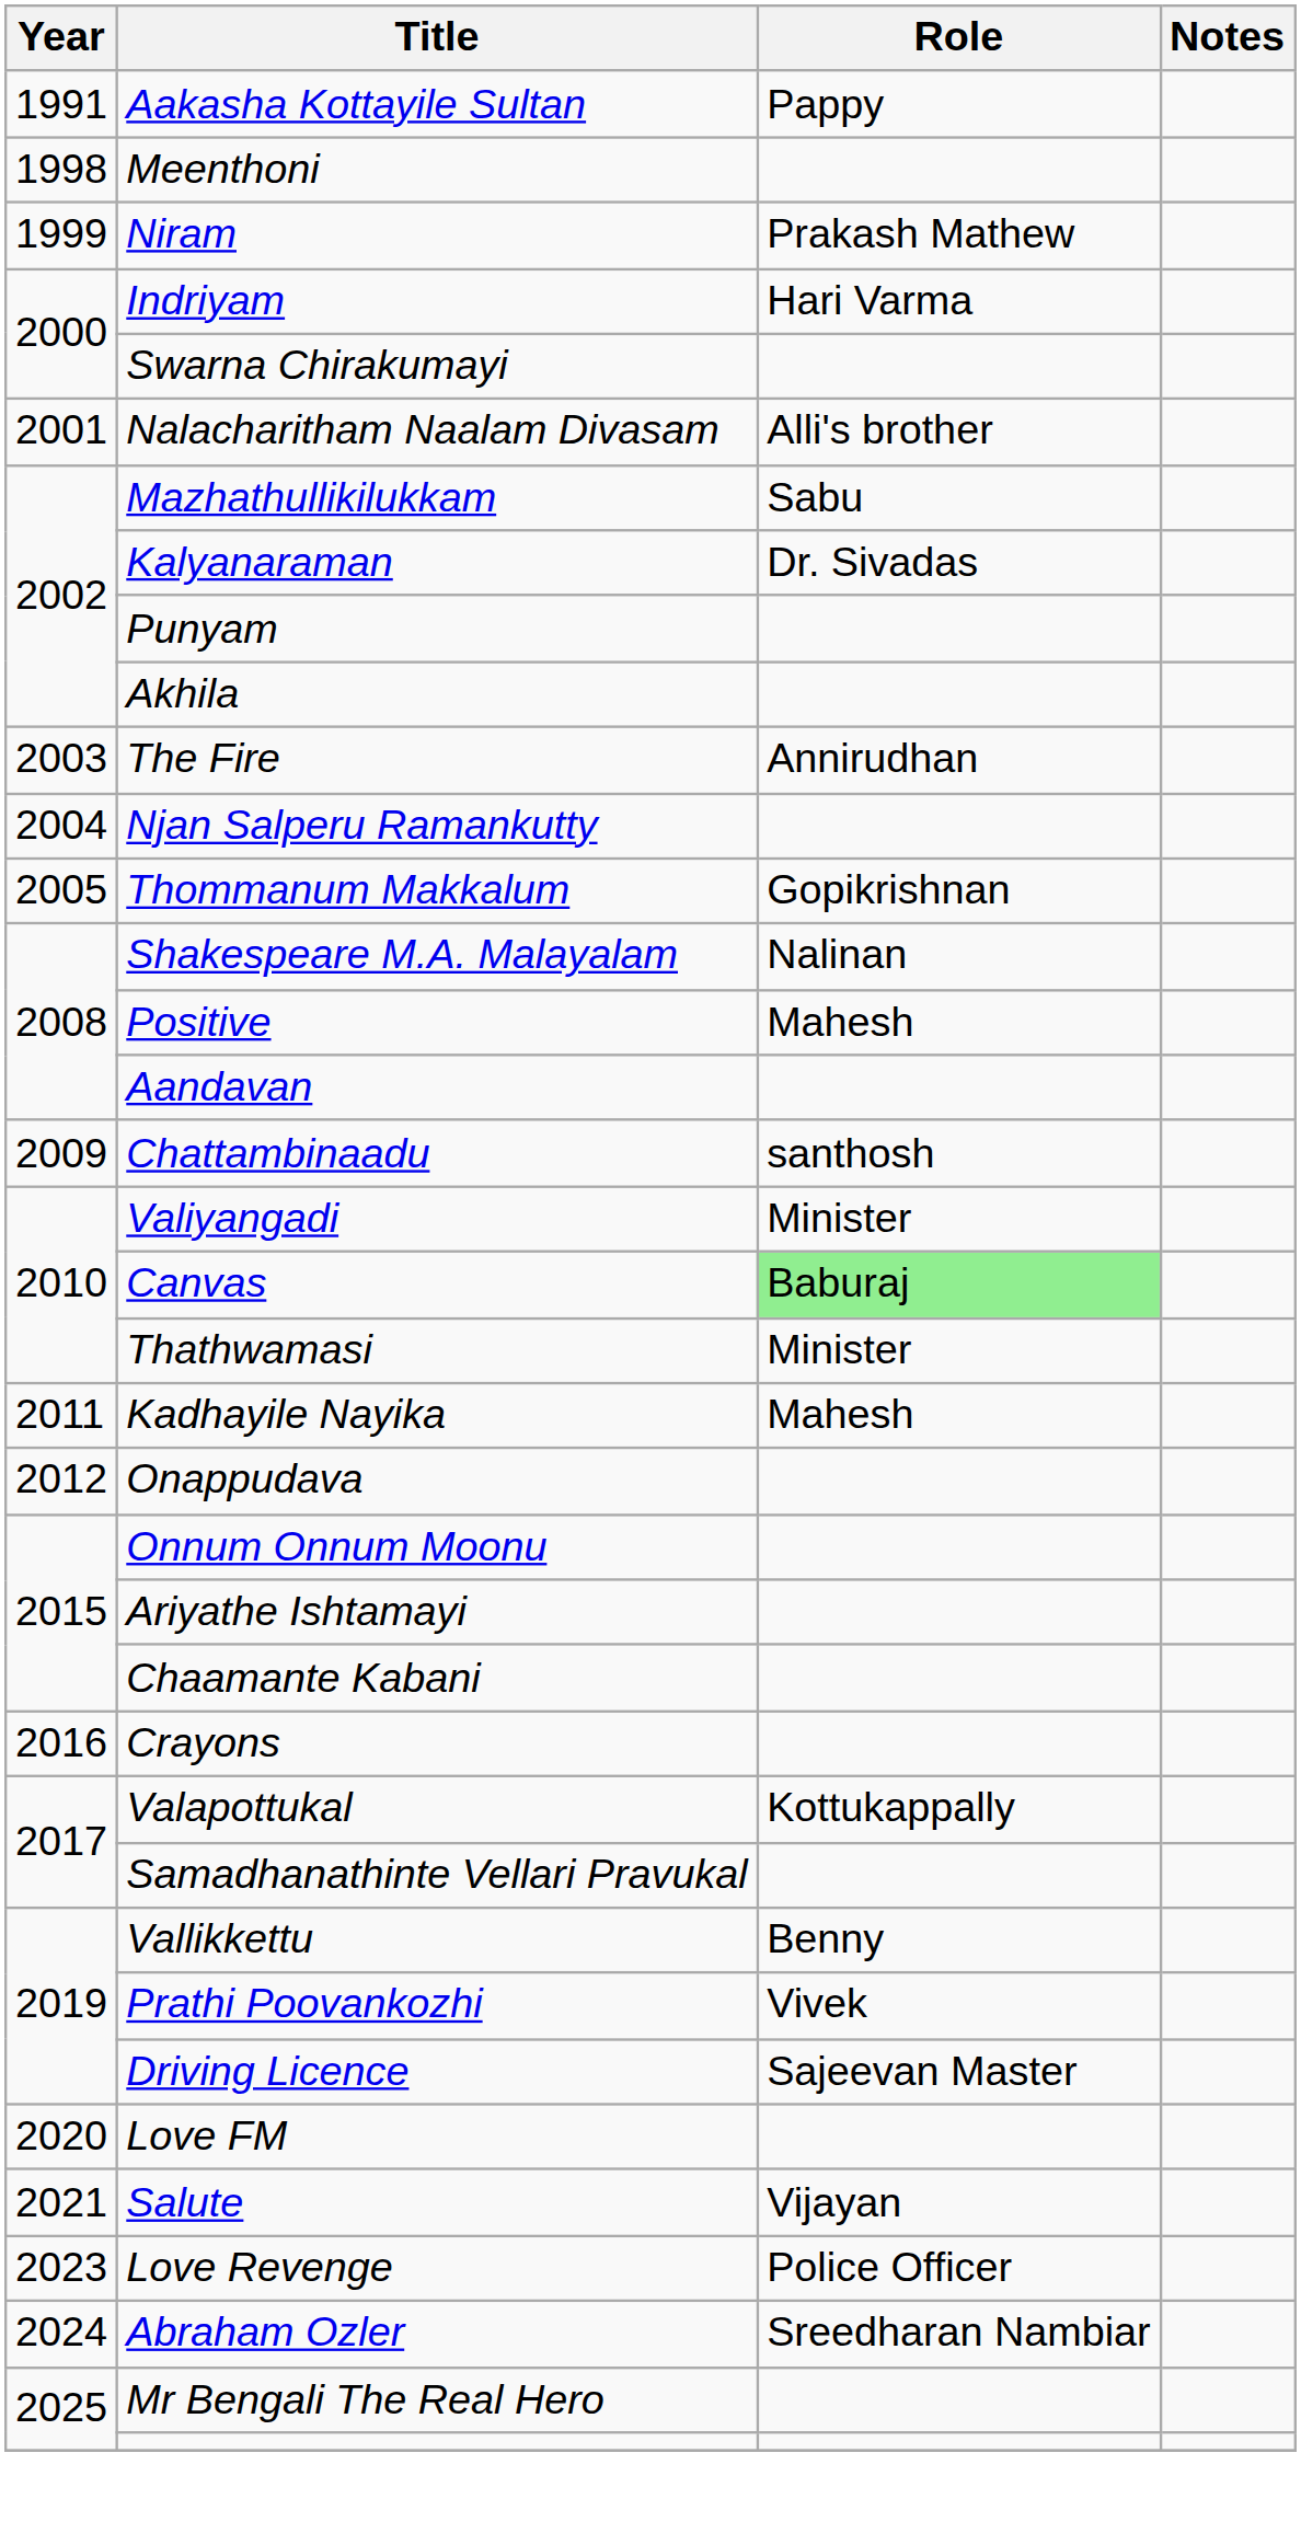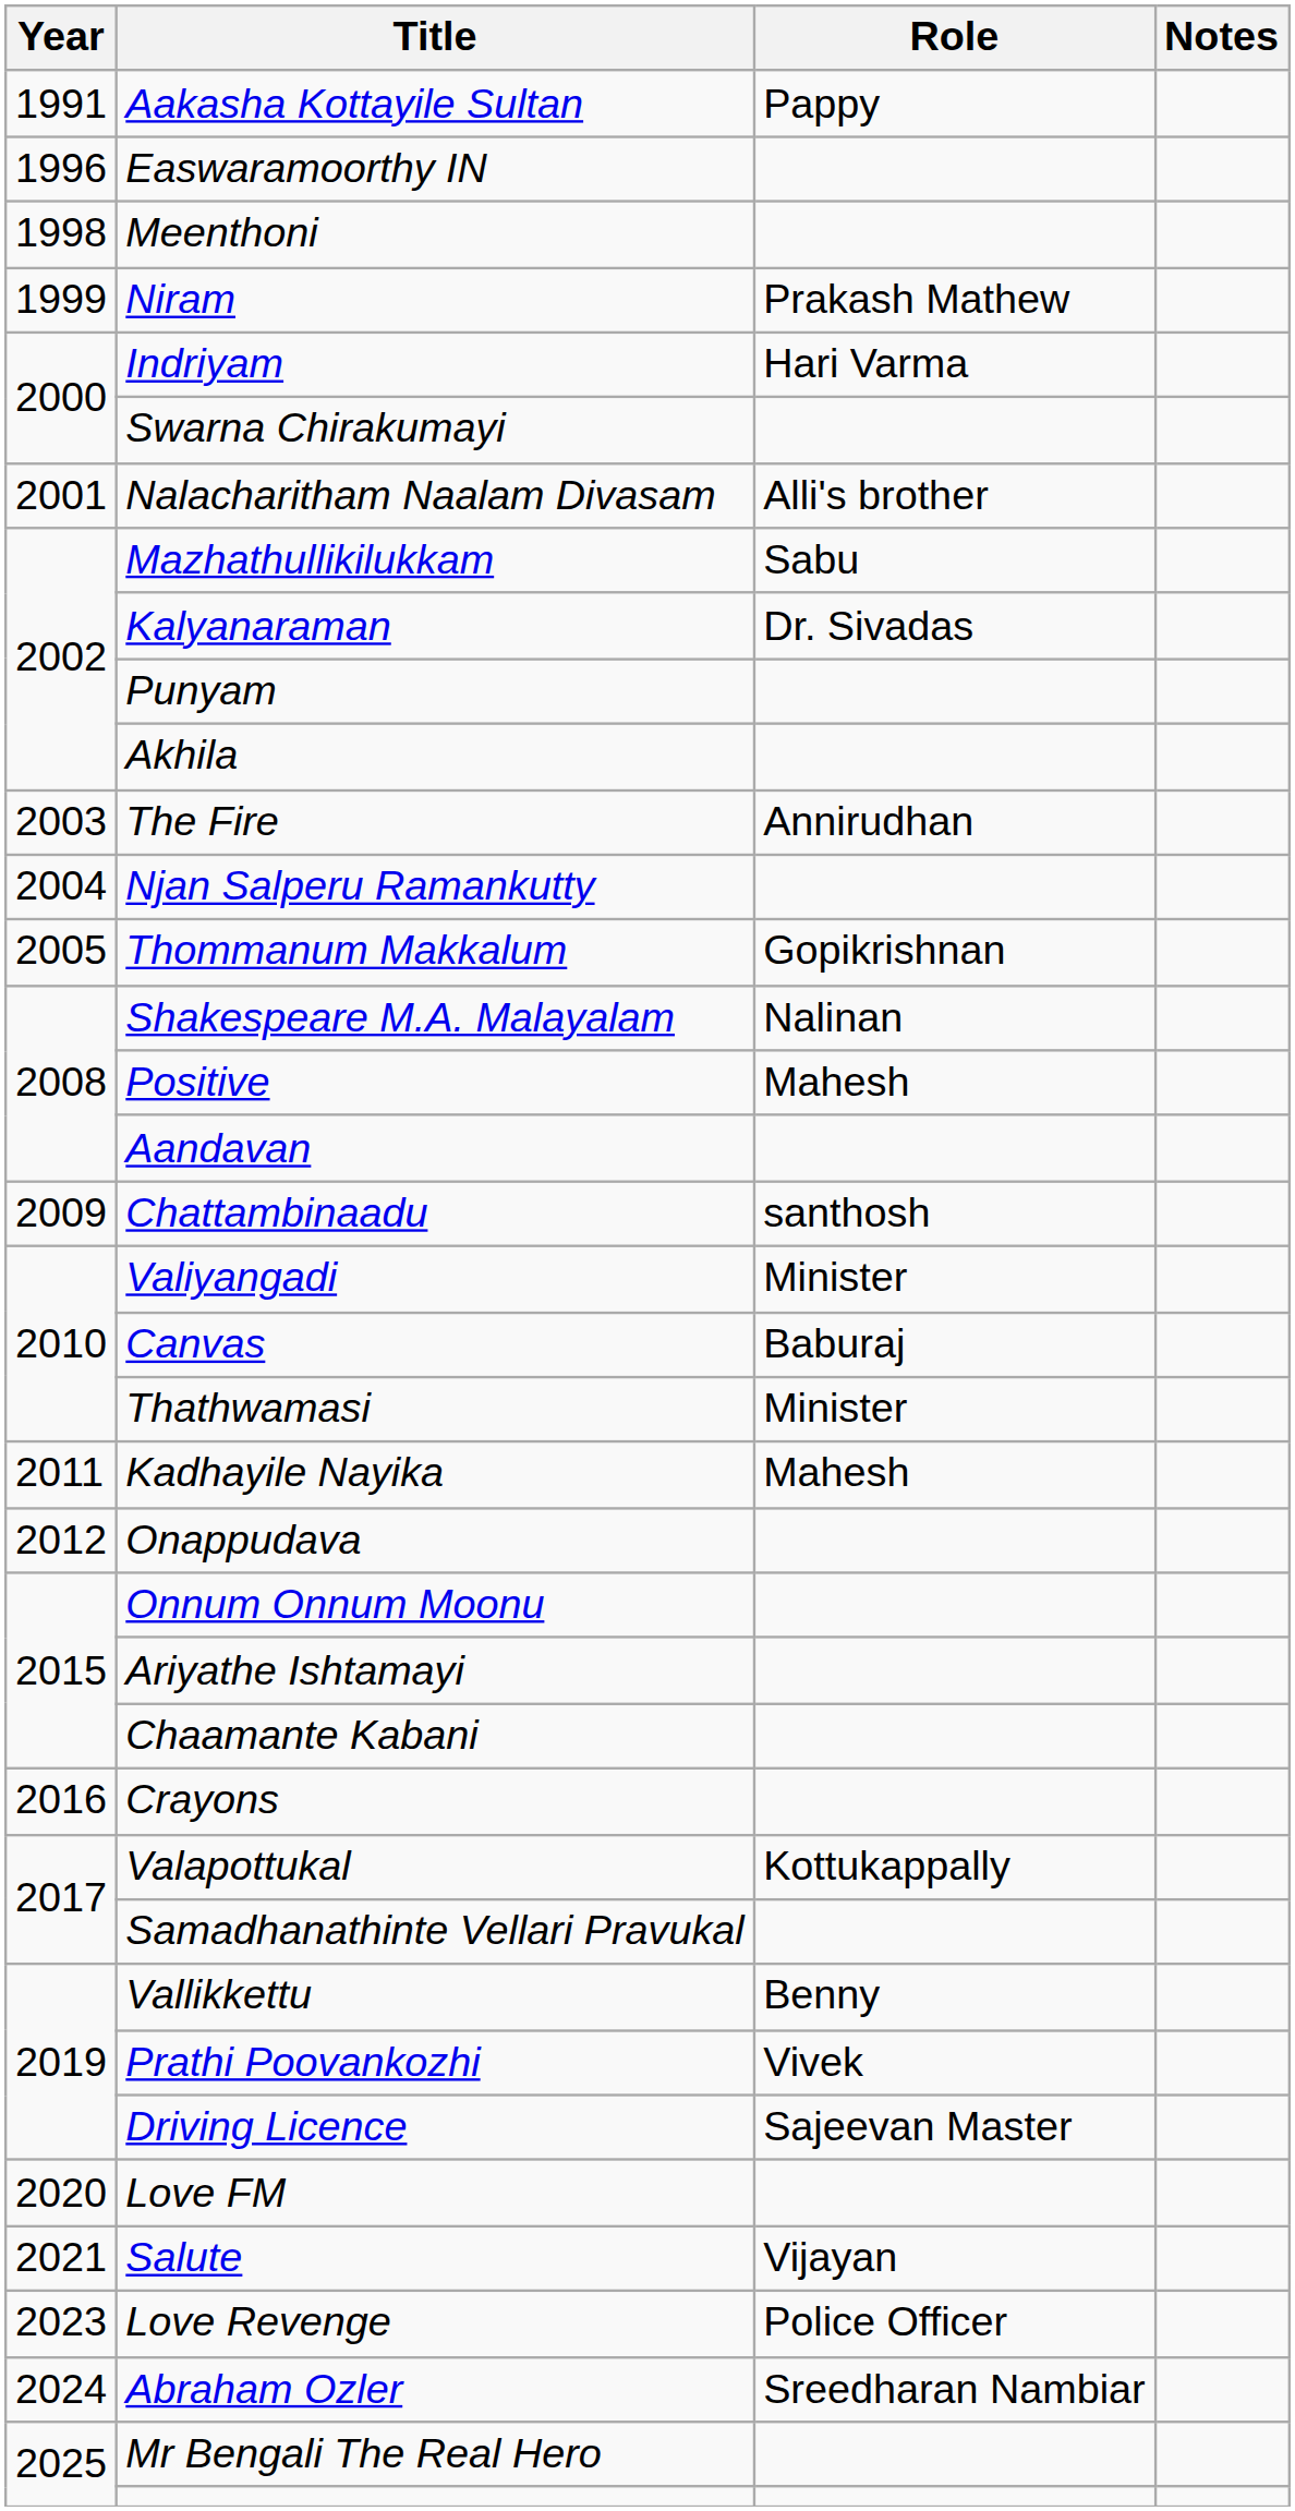+ row: 1996 | Easwaramoorthy IN
Canvas | Role: lightgreen background -> no background
